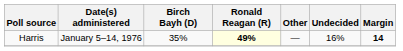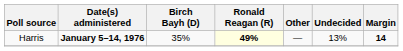Harris | Date(s) administered: normal -> bold
Harris | Undecided: 16% -> 13%
